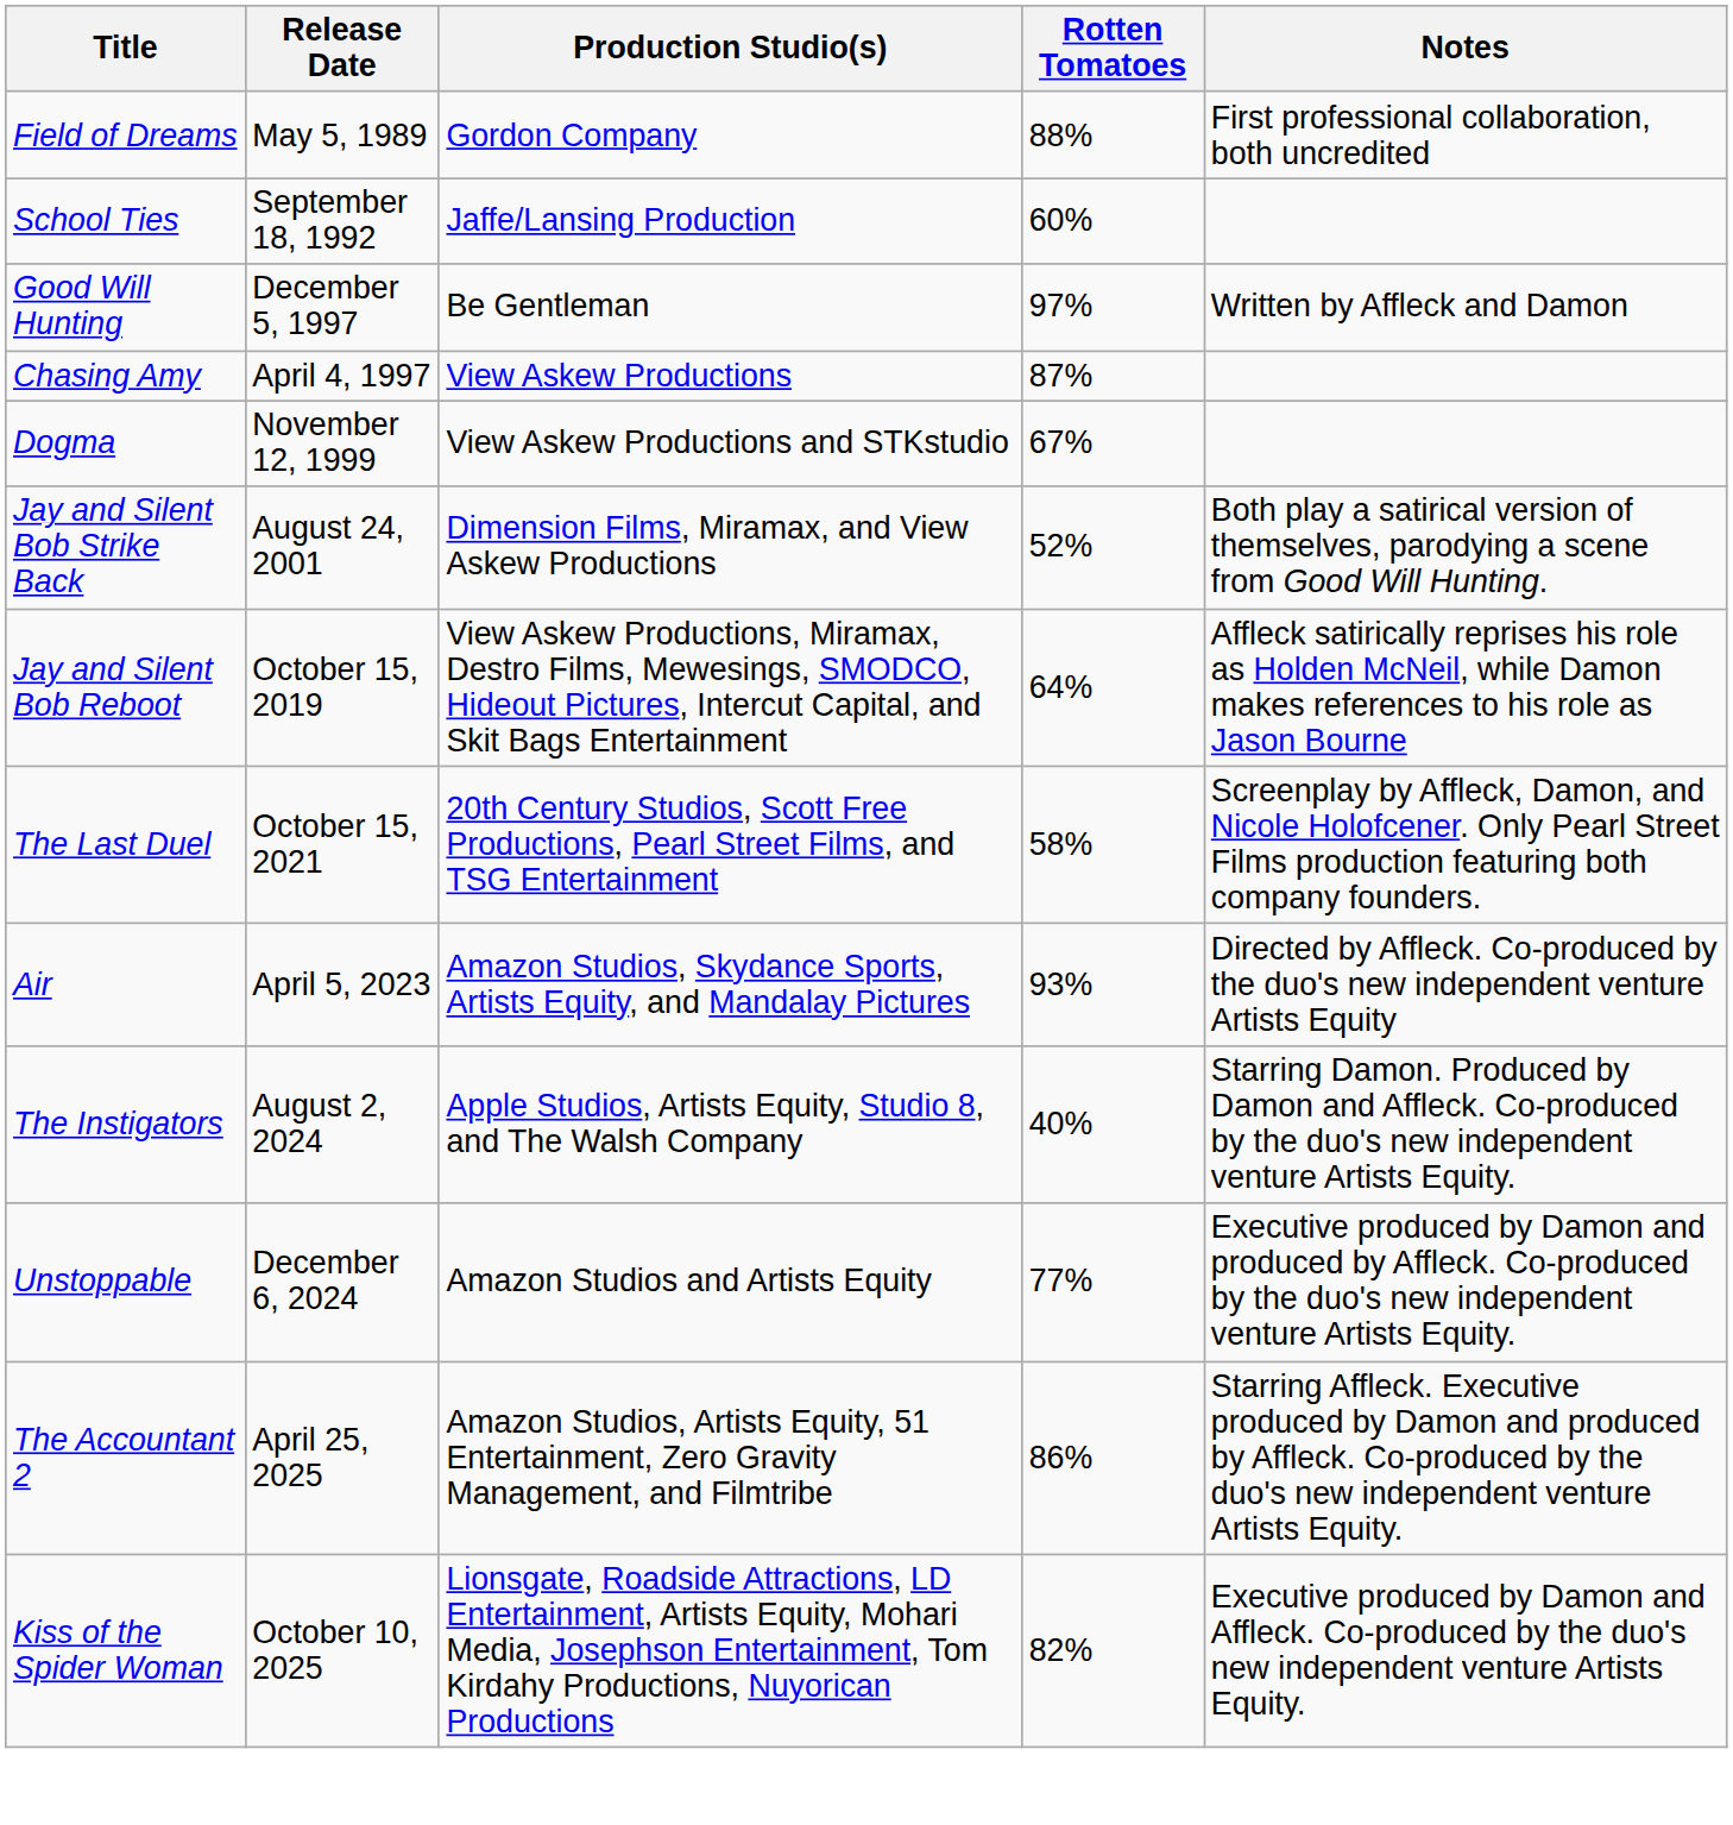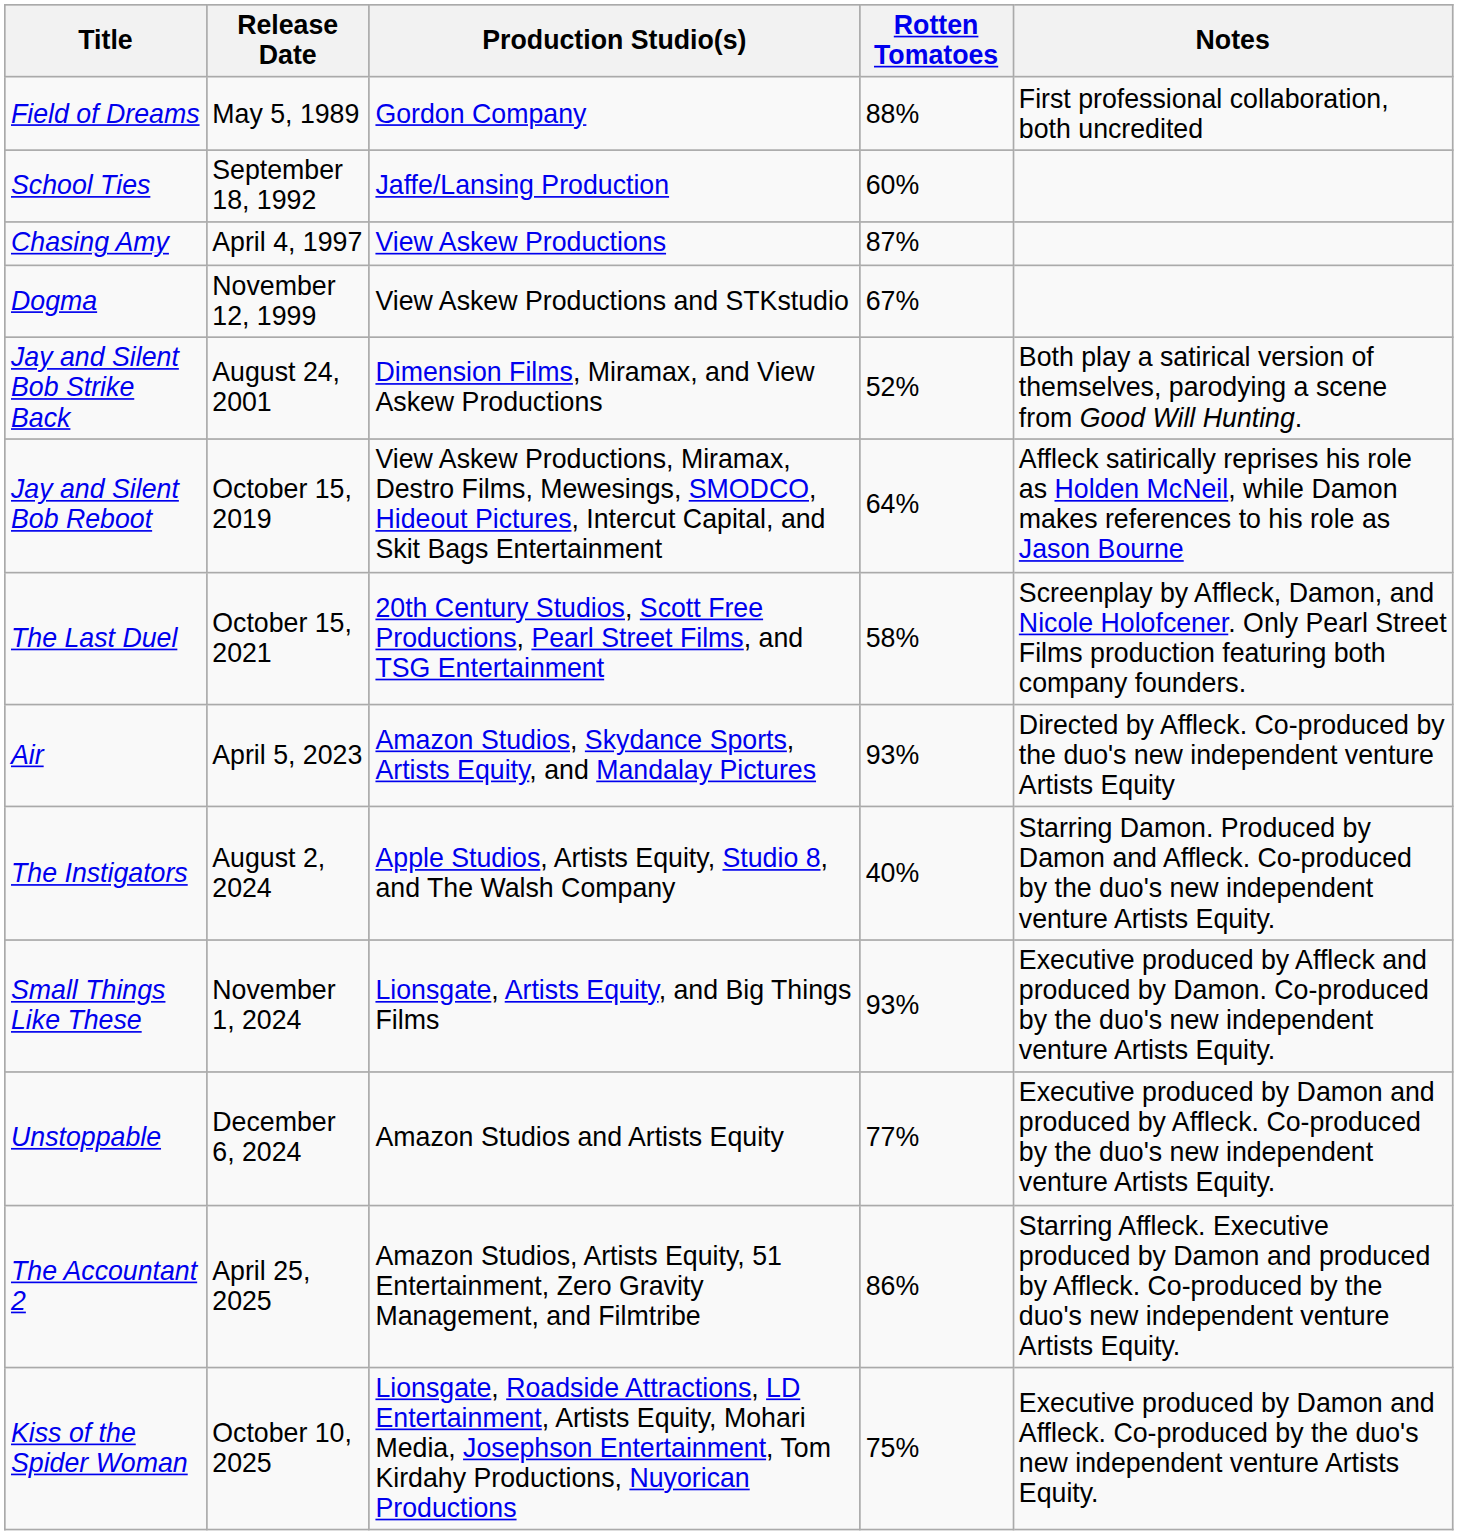- row: Good Will Hunting | December 5, 1997 | Be Gentleman | 97% | Written by Affleck and Damon
+ row: Small Things Like These | November 1, 2024 | Lionsgate, Artists Equity, and Big Things Films | 93% | Executive produced by Affleck and produced by Damon. Co-produced by the duo's new independent venture Artists Equity.
Kiss of the Spider Woman | Rotten Tomatoes: 82% -> 75%
